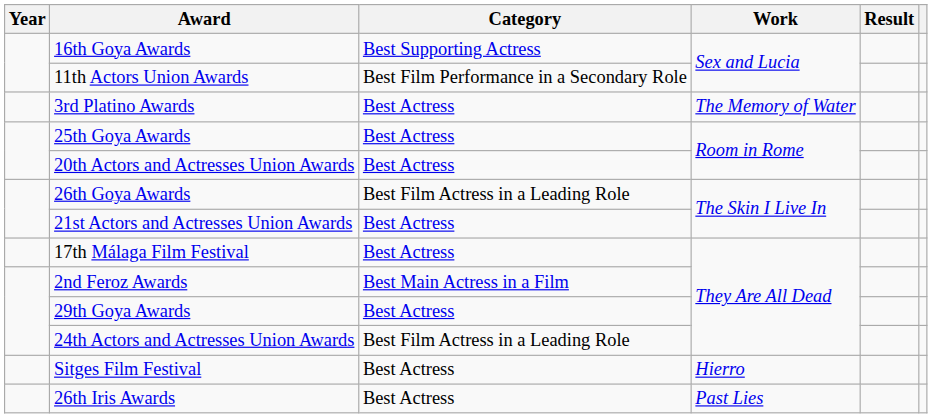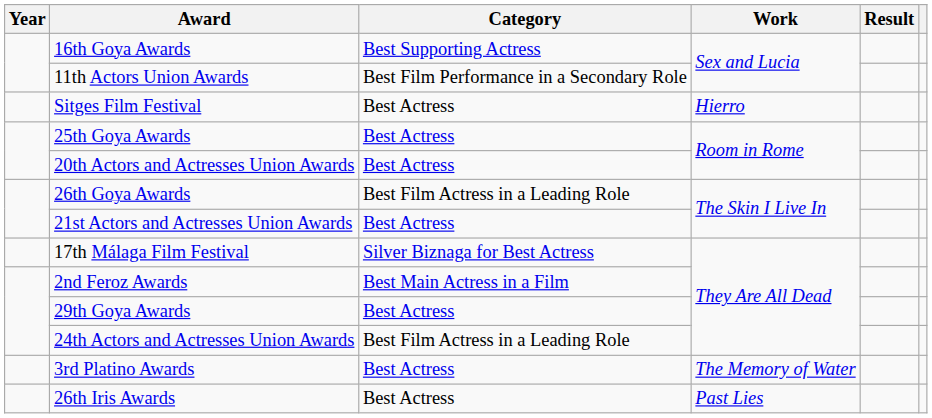rows swapped: Sitges Film Festival <-> 3rd Platino Awards
17th Málaga Film Festival | Category: Best Actress -> Silver Biznaga for Best Actress
